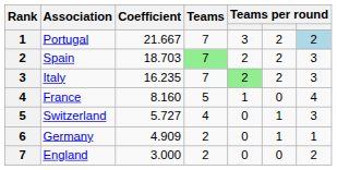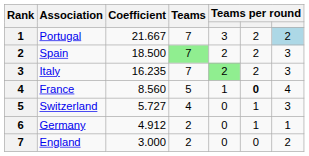Spain | Coefficient: 18.703 -> 18.500
France | Coefficient: 8.160 -> 8.560
France | column 6: normal -> bold
Germany | Coefficient: 4.909 -> 4.912
